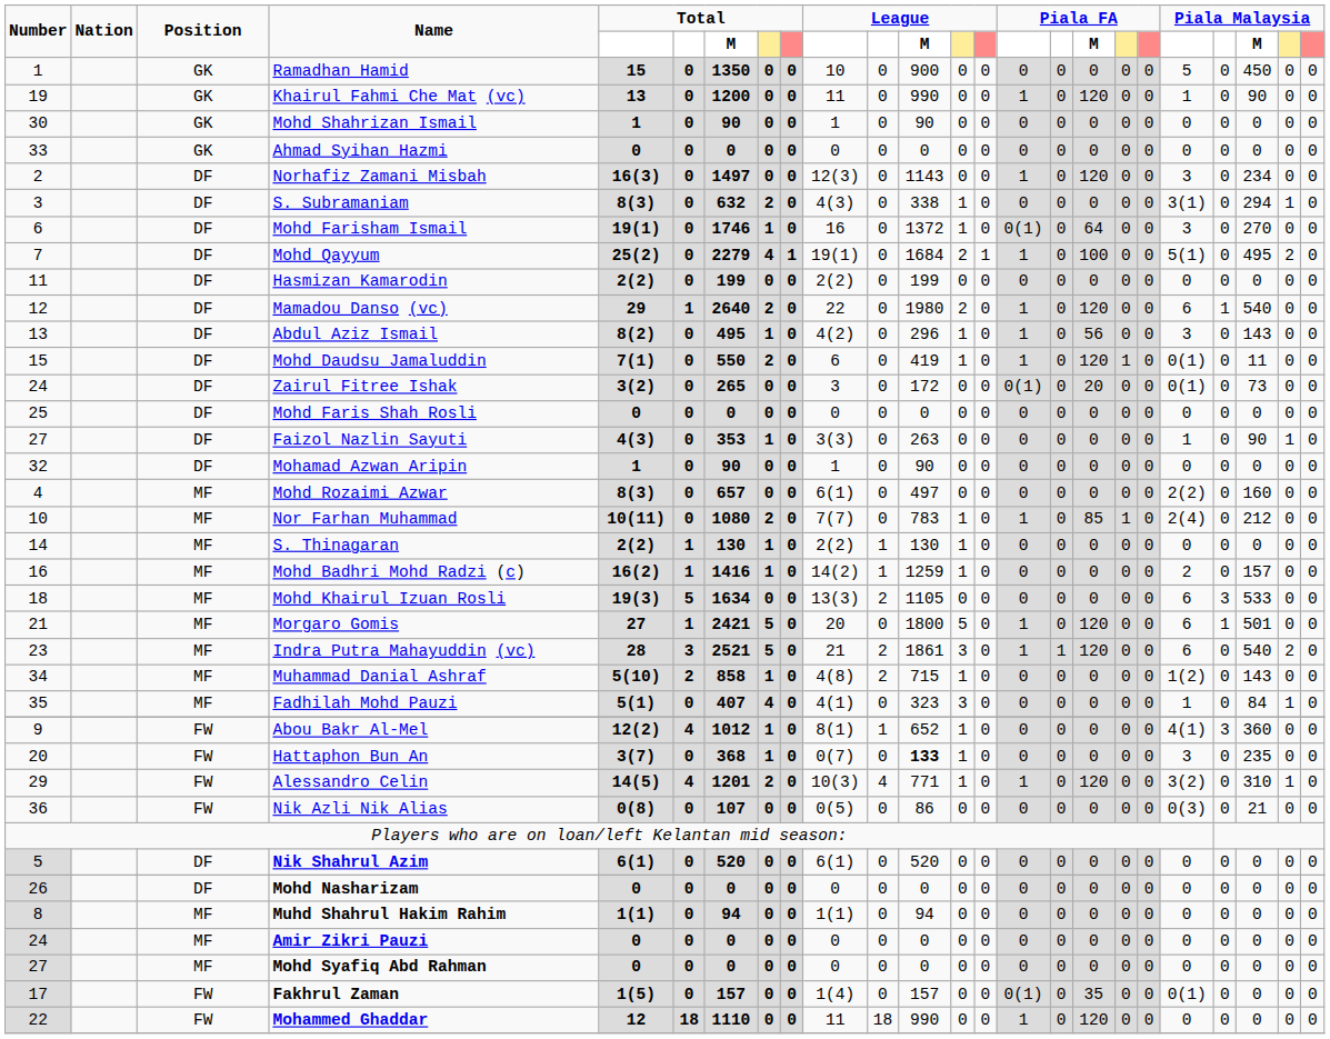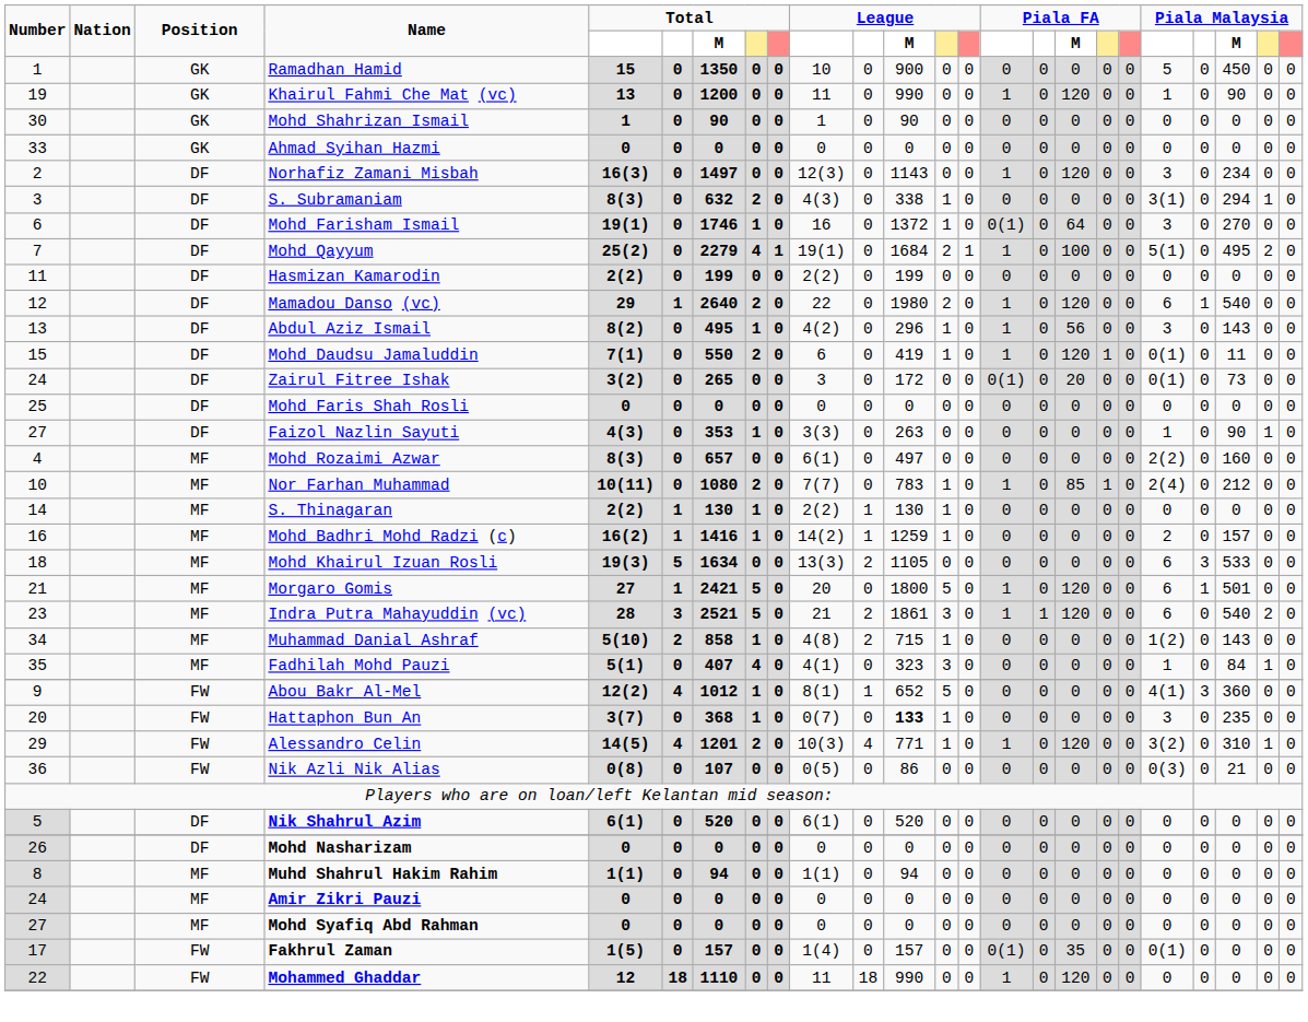- row: 32 | DF | Mohamad Azwan Aripin | 1 | 0 | 90 | 0 | 0 | 1 | 0 | 90 | 0 | 0 | 0 | 0 | 0 | 0 | 0 | 0 | 0 | 0 | 0 | 0
Abou Bakr Al-Mel | column 13: 1 -> 5
